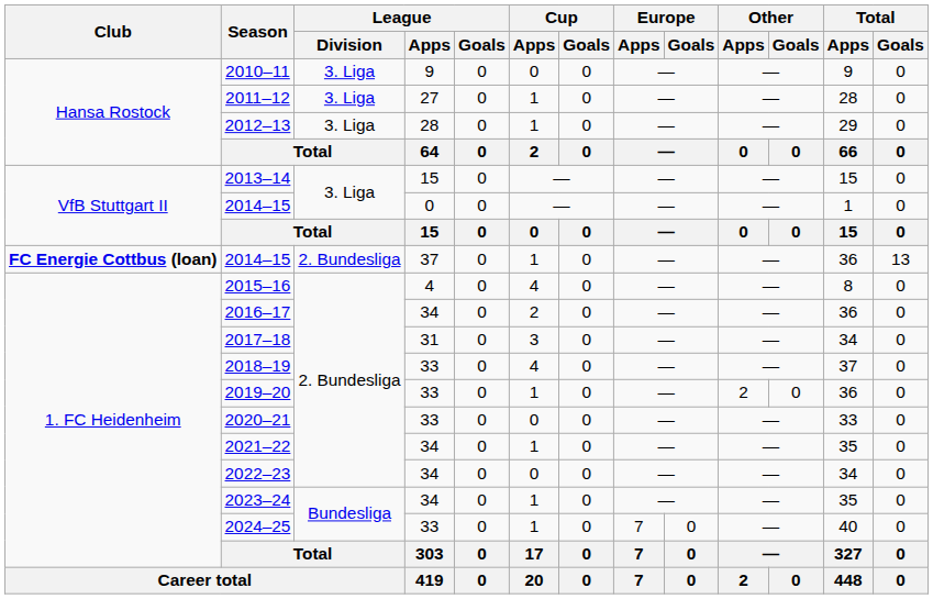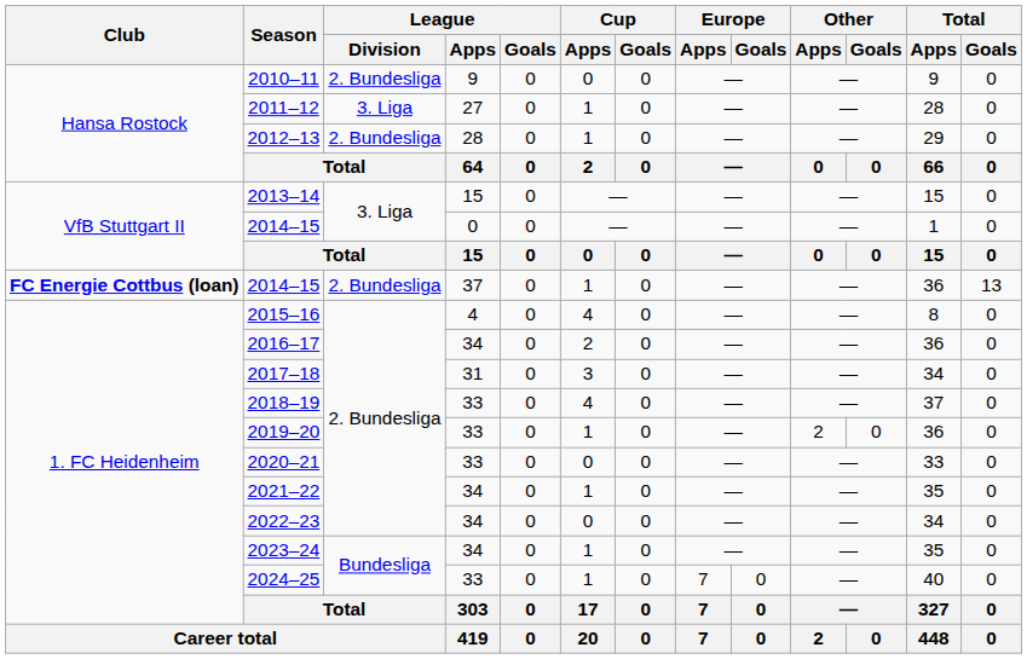2010–11 | League / Division: 3. Liga -> 2. Bundesliga
2012–13 | League / Division: 3. Liga -> 2. Bundesliga
